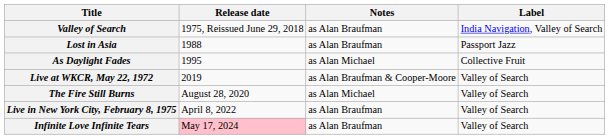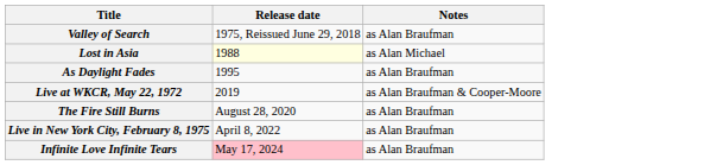- column: Label | India Navigation, Valley of Search | Passport Jazz | Collective Fruit | Valley of Search | Valley of Search | Valley of Search | Valley of Search
Lost in Asia | Release date: no background -> lightyellow background
Lost in Asia | Notes: as Alan Braufman -> as Alan Michael
As Daylight Fades | Notes: as Alan Michael -> as Alan Braufman
The Fire Still Burns | Notes: as Alan Michael -> as Alan Braufman
